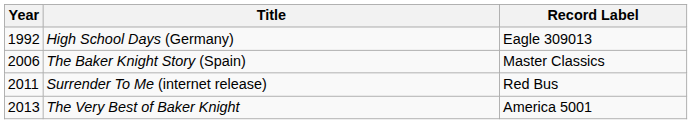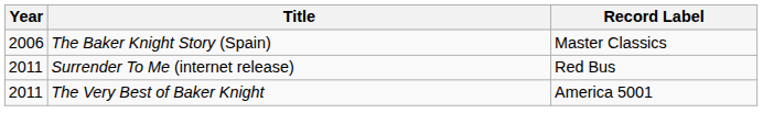- row: 1992 | High School Days (Germany) | Eagle 309013
The Very Best of Baker Knight | Year: 2013 -> 2011
